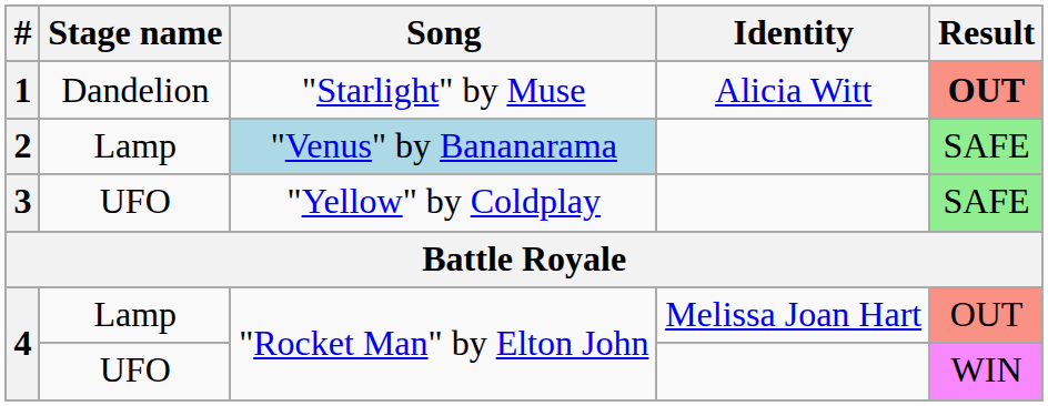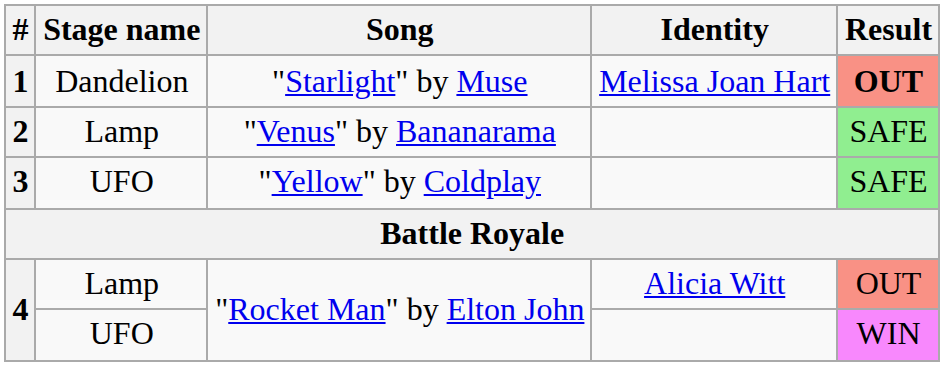1 | Identity: Alicia Witt -> Melissa Joan Hart
2 | Song: lightblue background -> no background
4 / Lamp | Identity: Melissa Joan Hart -> Alicia Witt
